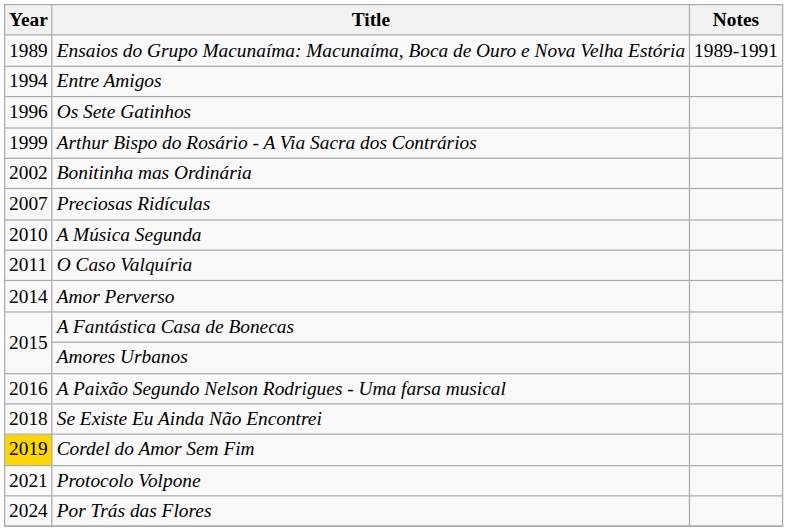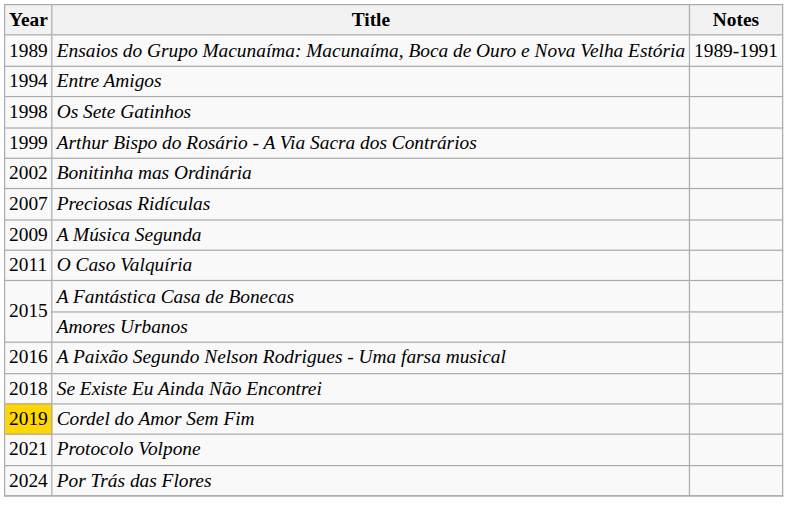Os Sete Gatinhos | Year: 1996 -> 1998
A Música Segunda | Year: 2010 -> 2009
- row: 2014 | Amor Perverso
